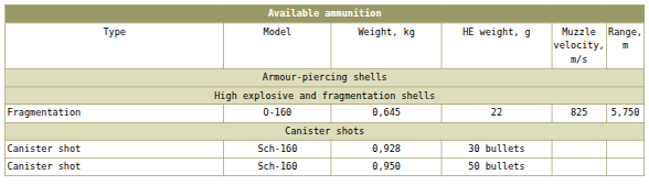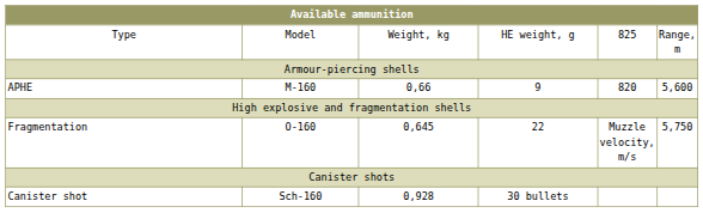Weight, kg | column 5: Muzzle velocity, m/s -> 825
+ row: APHE | M-160 | 0,66 | 9 | 820 | 5,600
0,645 | column 5: 825 -> Muzzle velocity, m/s
- row: Canister shot | Sch-160 | 0,950 | 50 bullets
